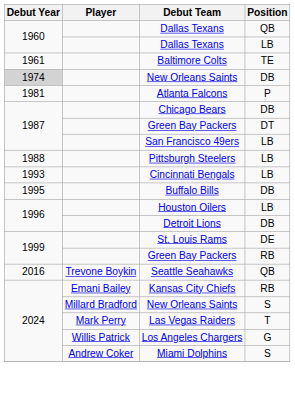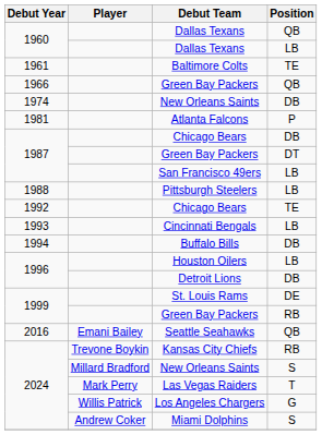+ row: 1966 | Green Bay Packers | QB
New Orleans Saints / DB | Debut Year: lightgrey background -> no background
+ row: 1992 | Chicago Bears | TE
Buffalo Bills | Debut Year: 1995 -> 1994
Seattle Seahawks | Player: Trevone Boykin -> Emani Bailey
Kansas City Chiefs | Player: Emani Bailey -> Trevone Boykin
